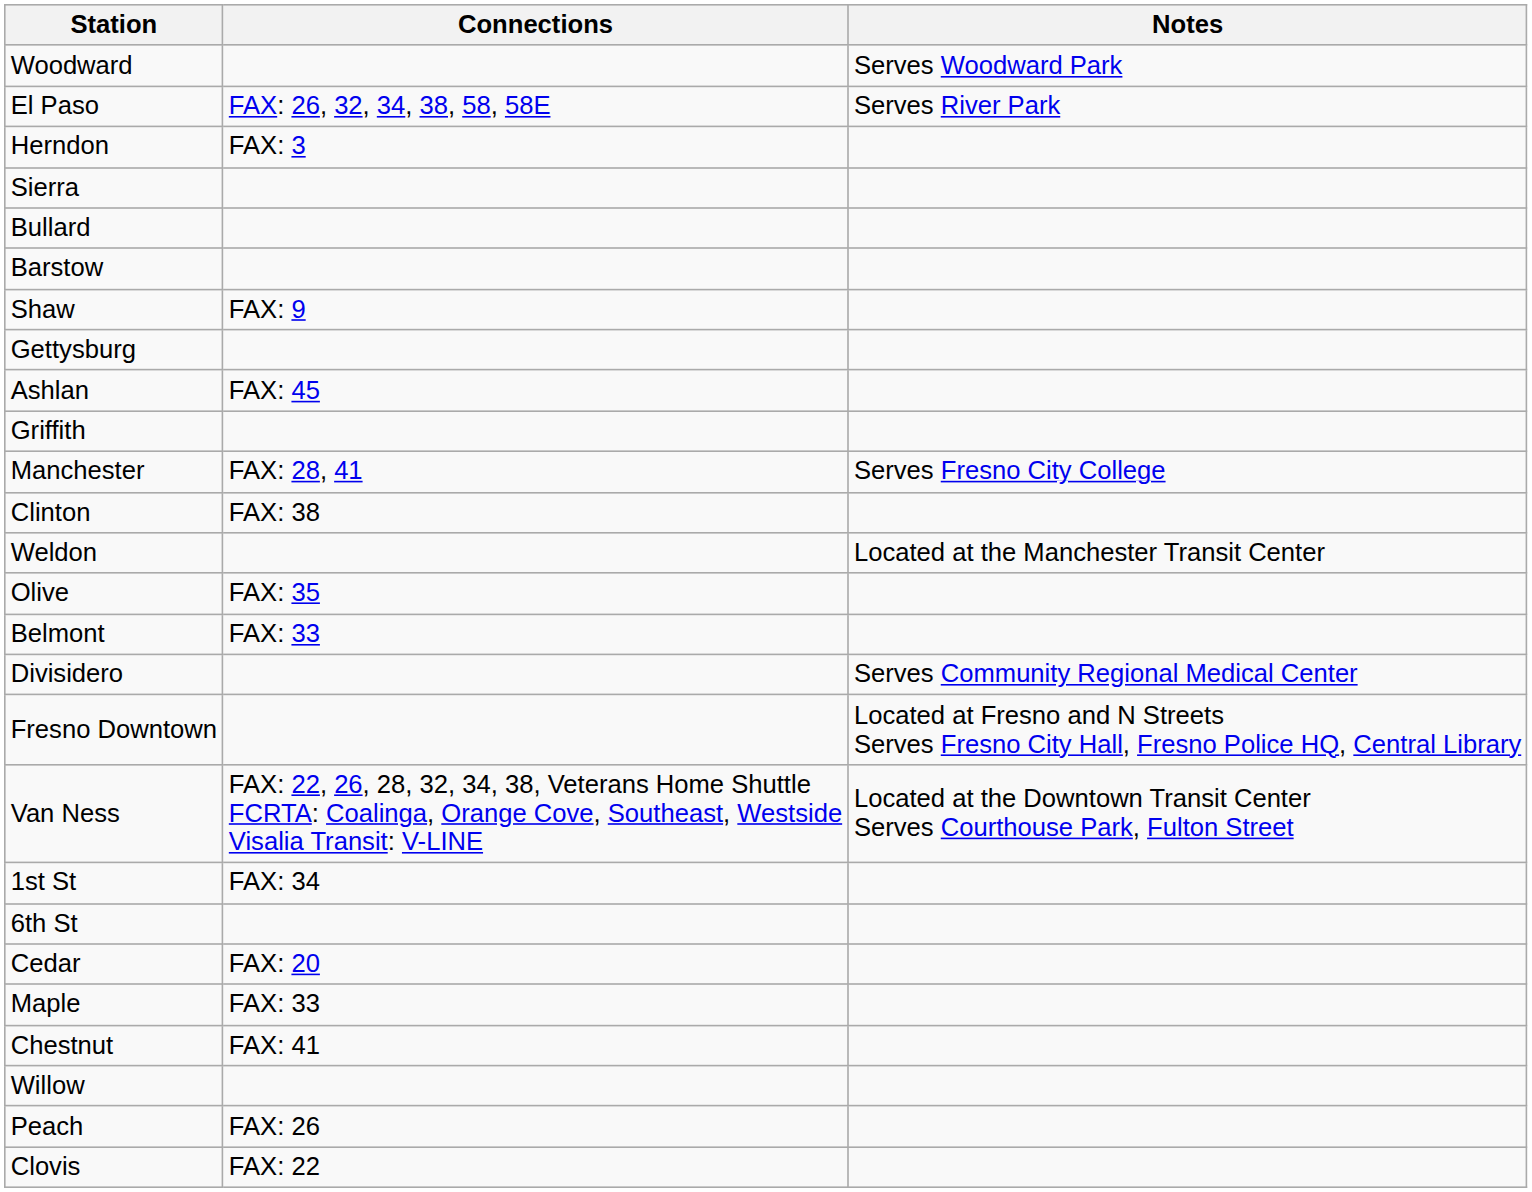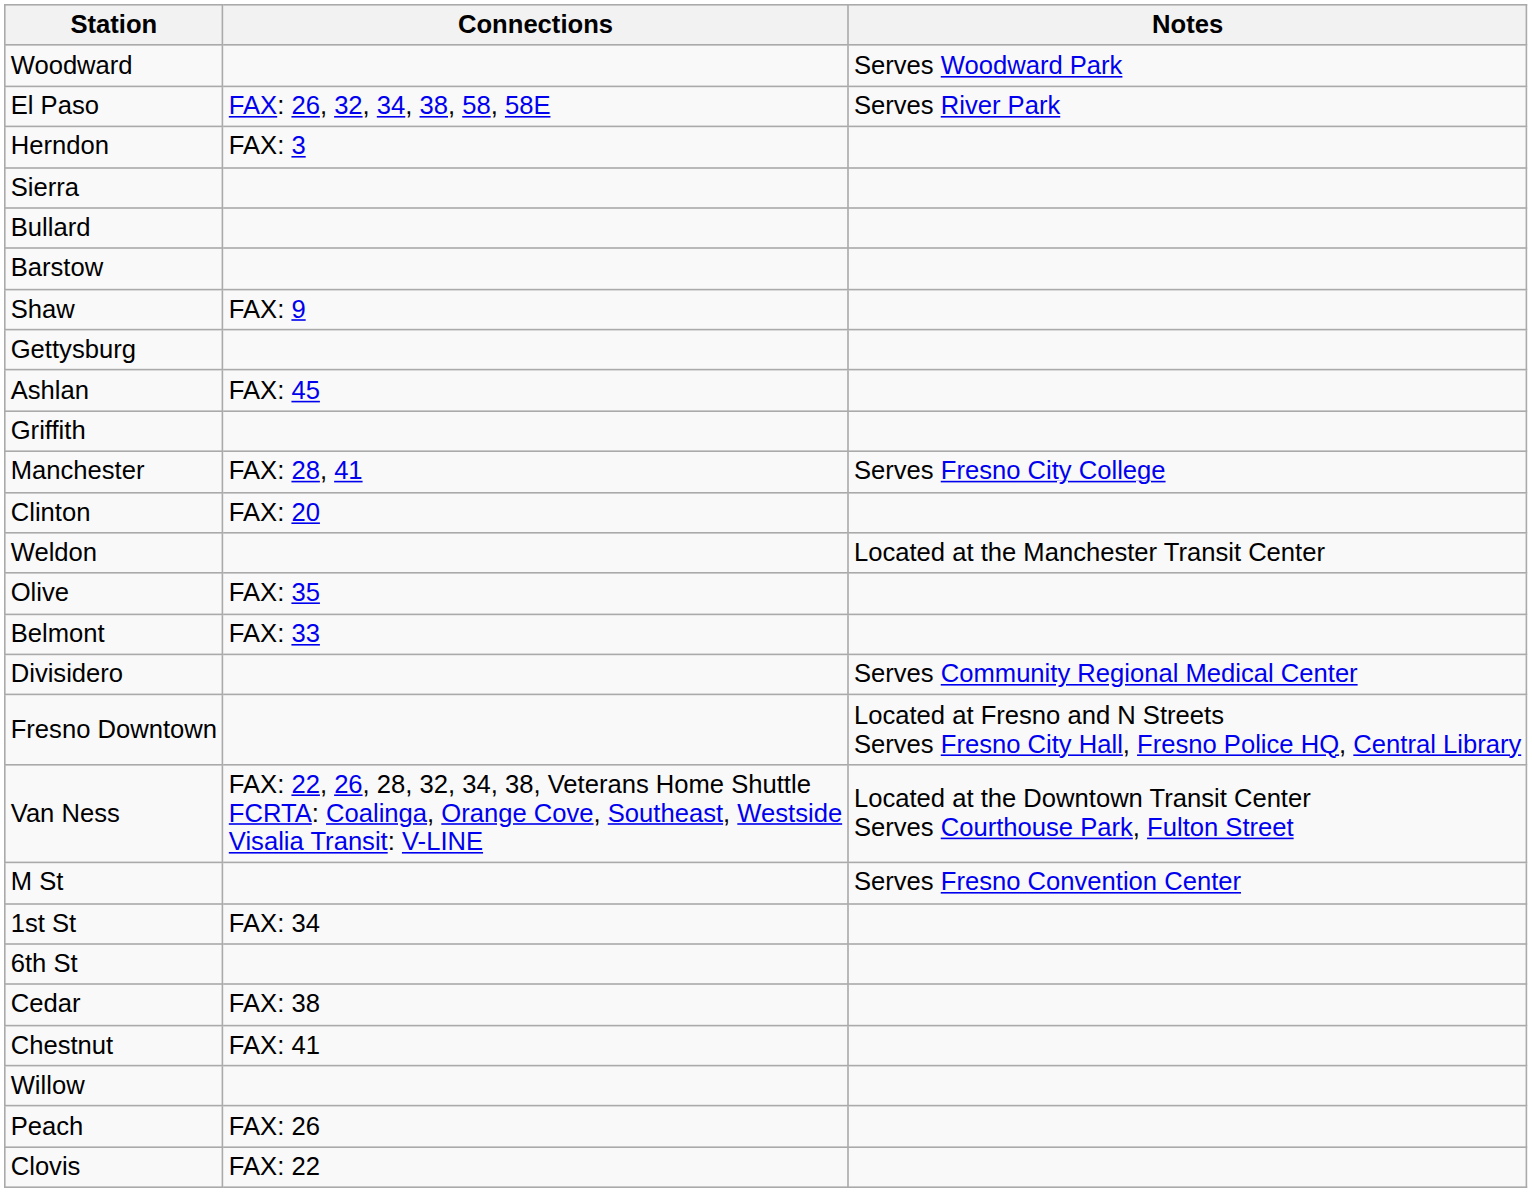Clinton | Connections: FAX: 38 -> FAX: 20
+ row: M St | Serves Fresno Convention Center
Cedar | Connections: FAX: 20 -> FAX: 38
- row: Maple | FAX: 33
